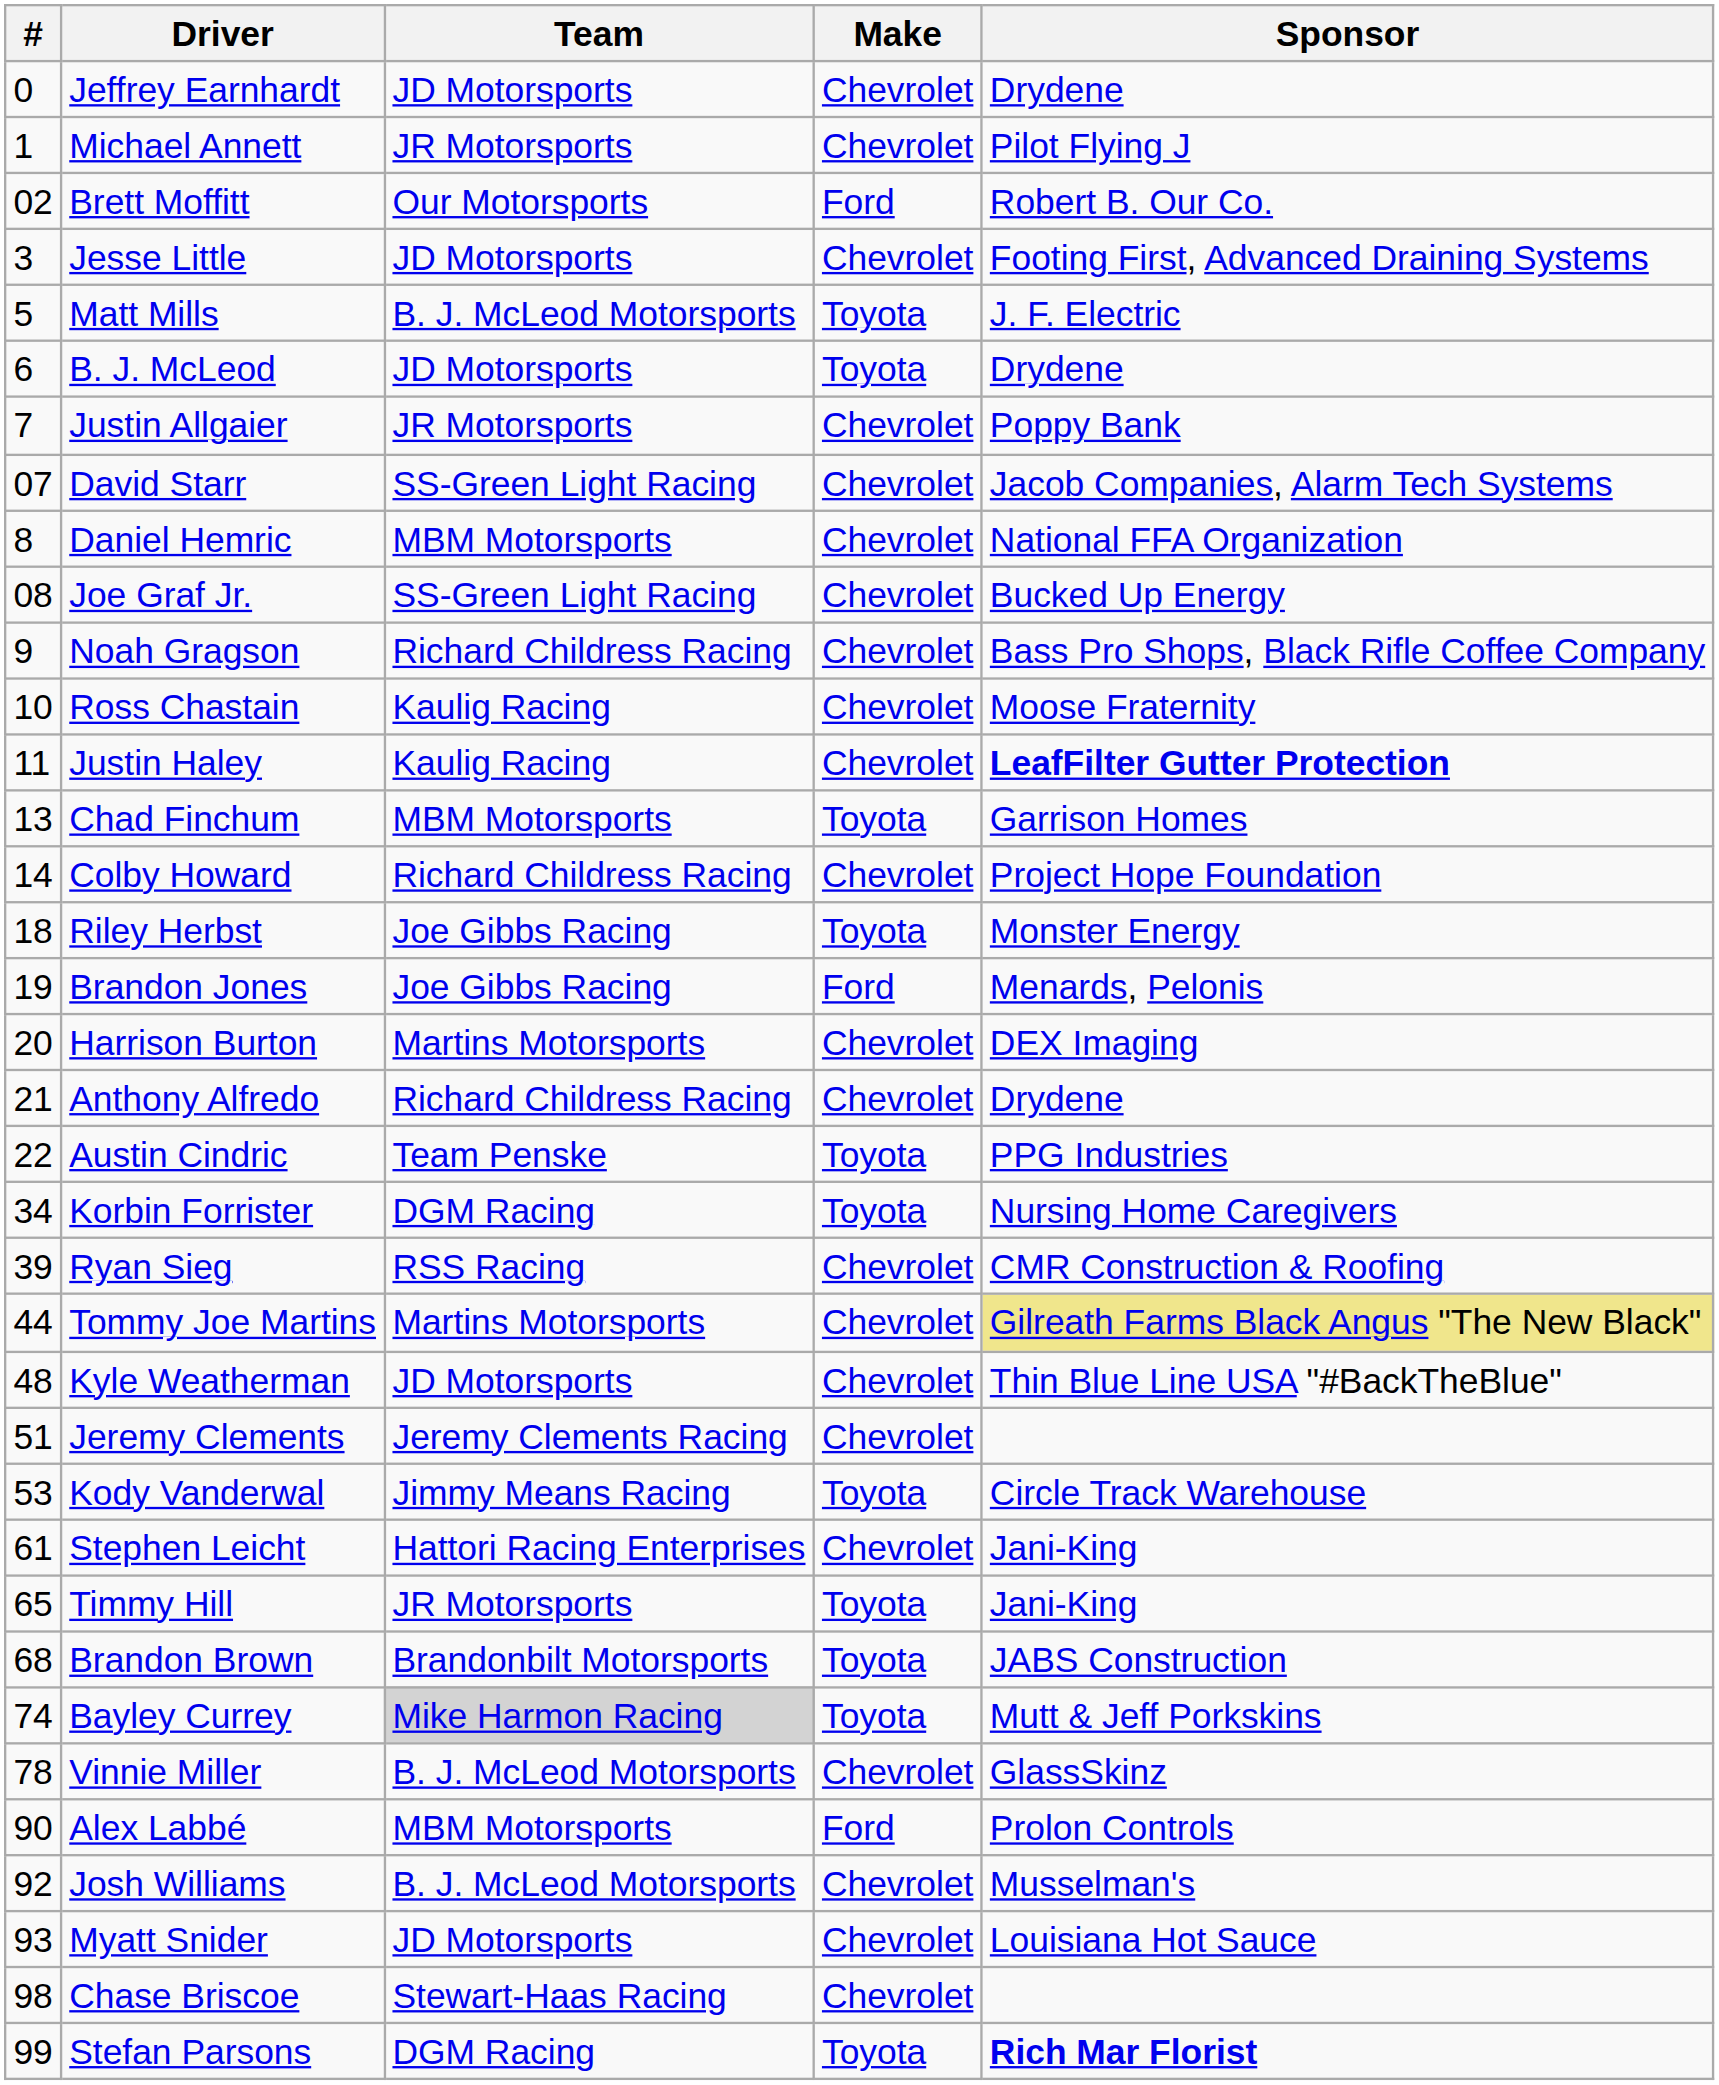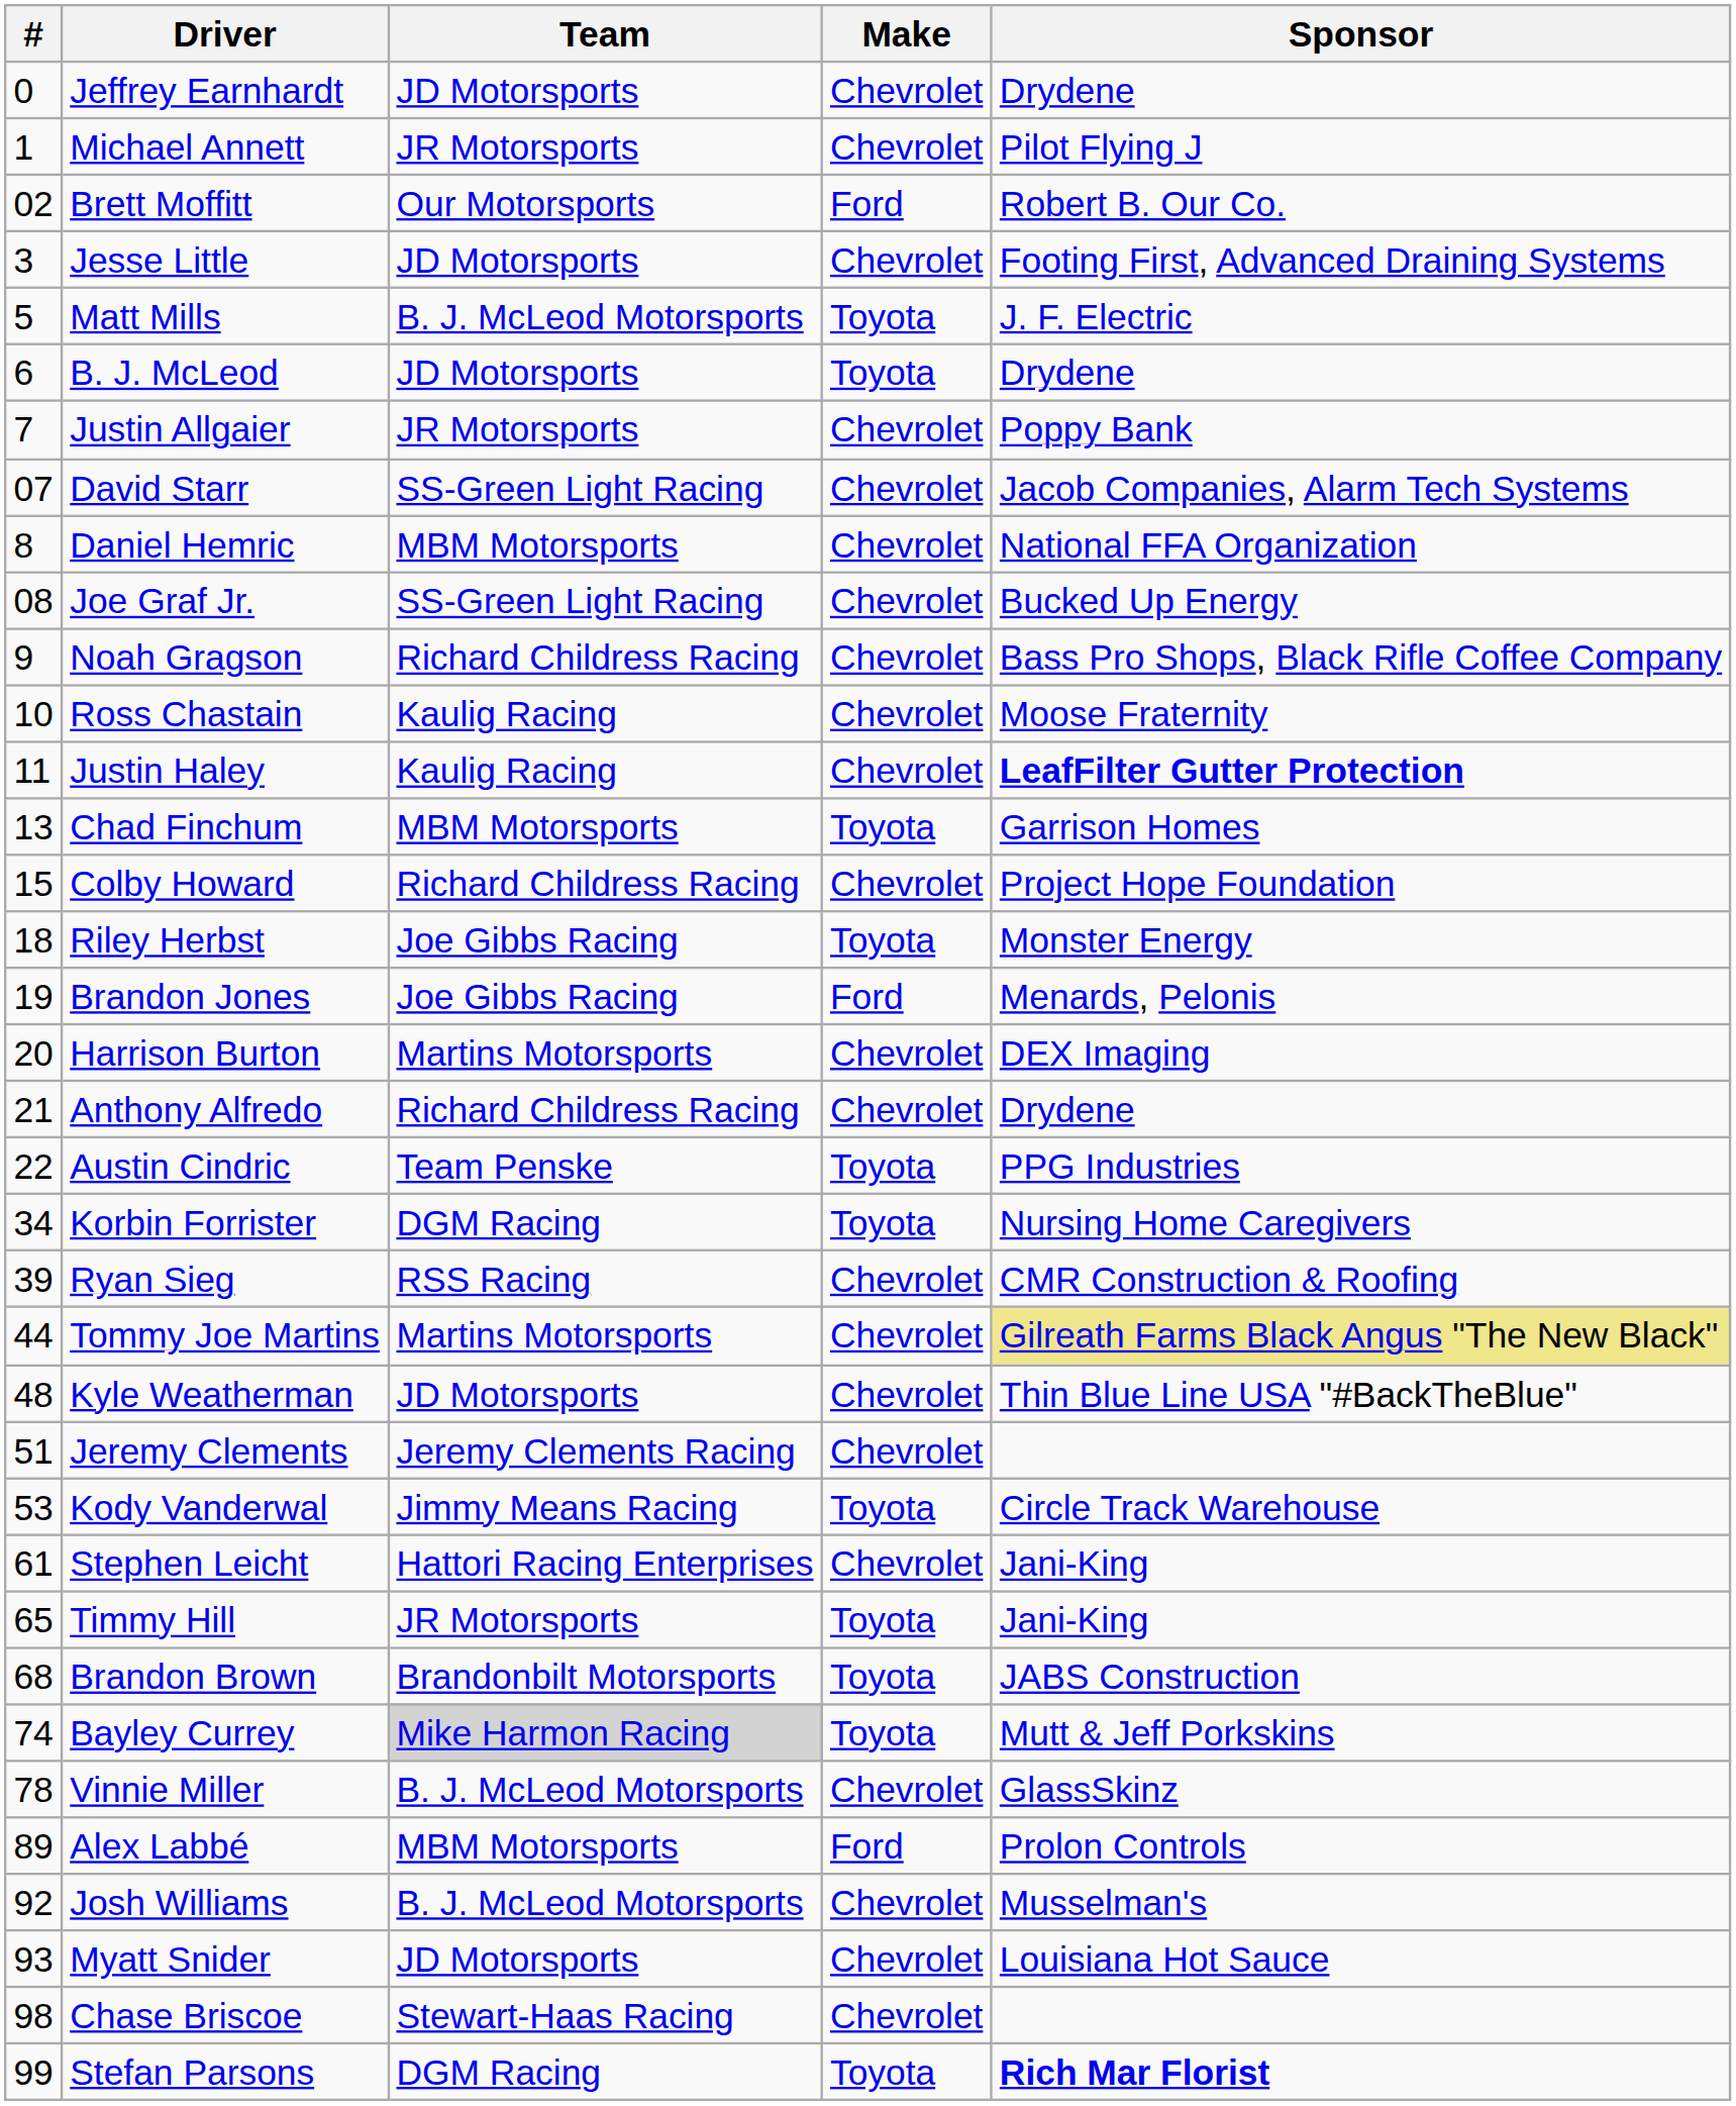Colby Howard | #: 14 -> 15
Alex Labbé | #: 90 -> 89
